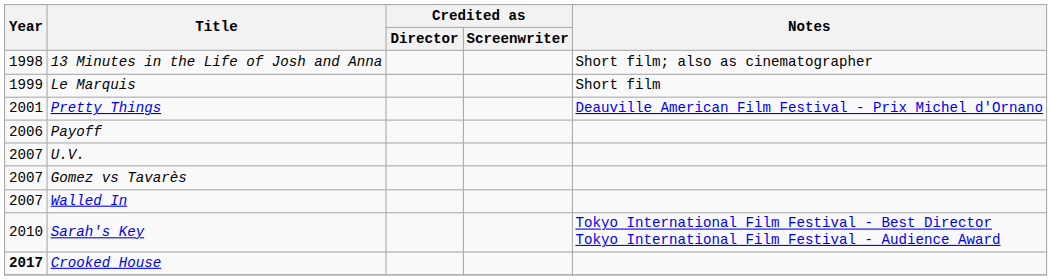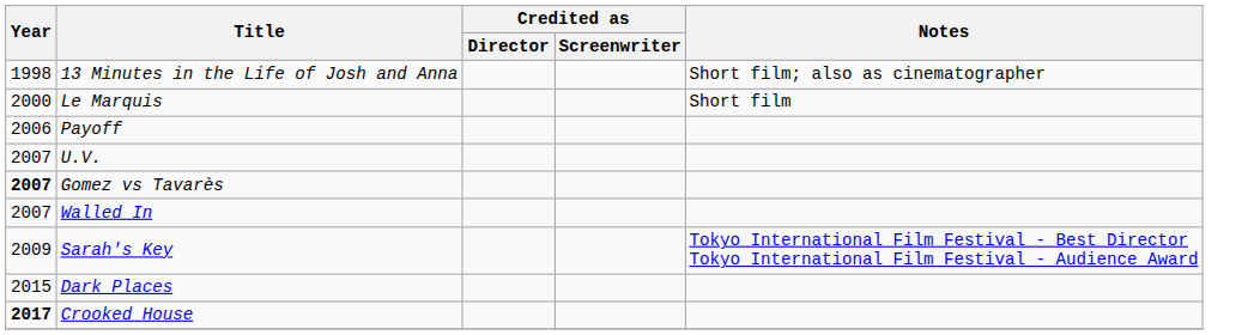Le Marquis | Year: 1999 -> 2000
- row: 2001 | Pretty Things | Deauville American Film Festival - Prix Michel d'Ornano
Gomez vs Tavarès | Year: normal -> bold
Sarah's Key | Year: 2010 -> 2009
+ row: 2015 | Dark Places
